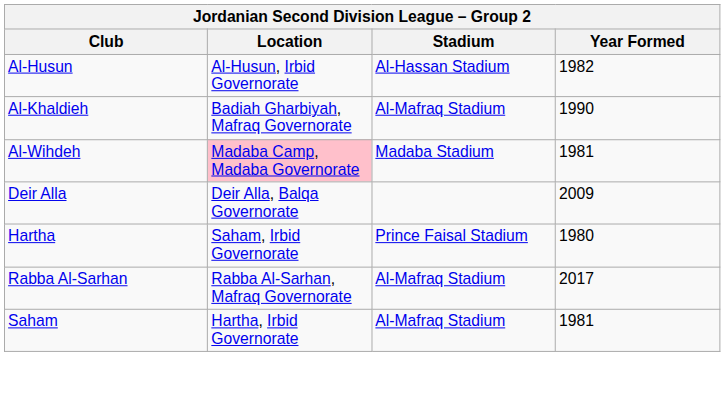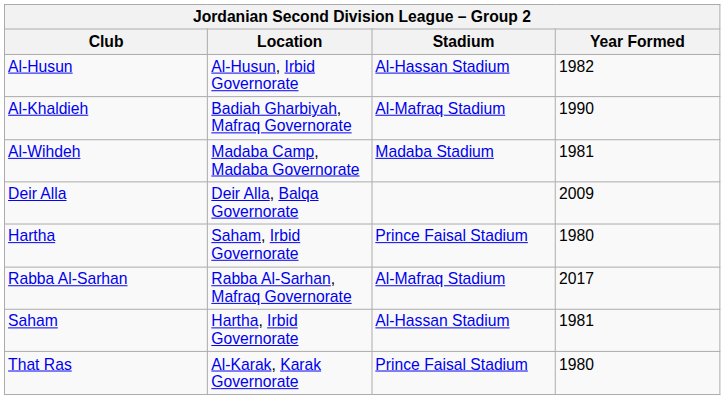Al-Wihdeh | Location: pink background -> no background
Saham | Stadium: Al-Mafraq Stadium -> Al-Hassan Stadium
+ row: That Ras | Al-Karak, Karak Governorate | Prince Faisal Stadium | 1980
